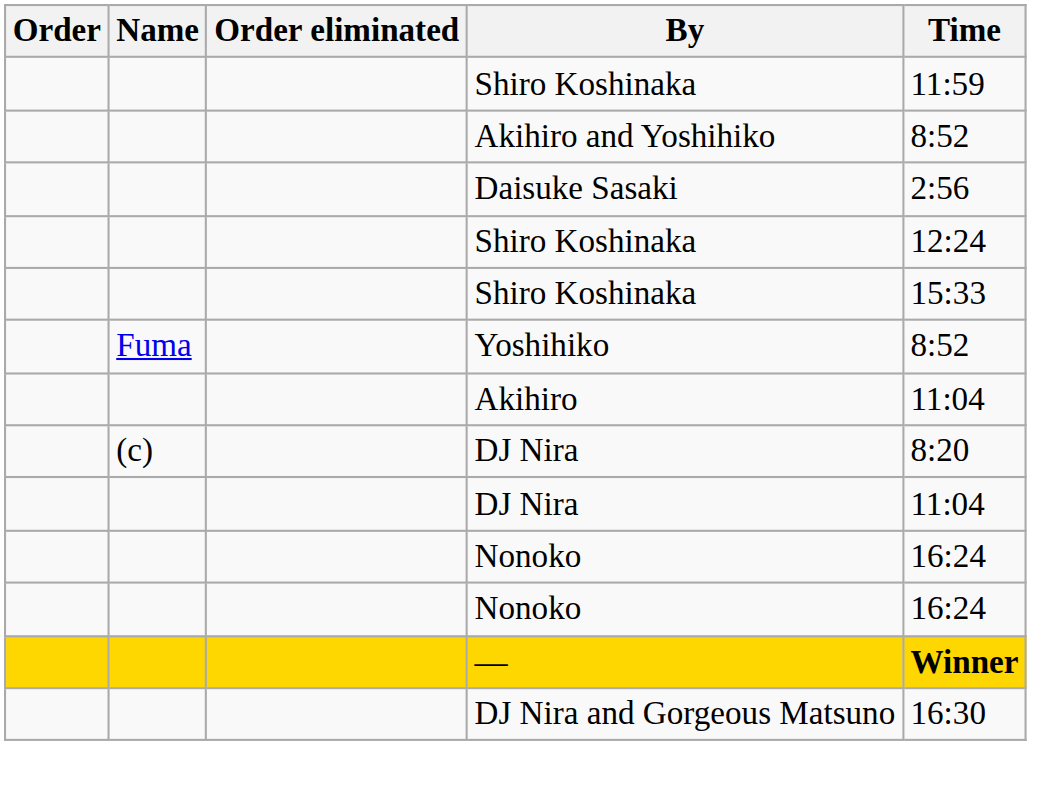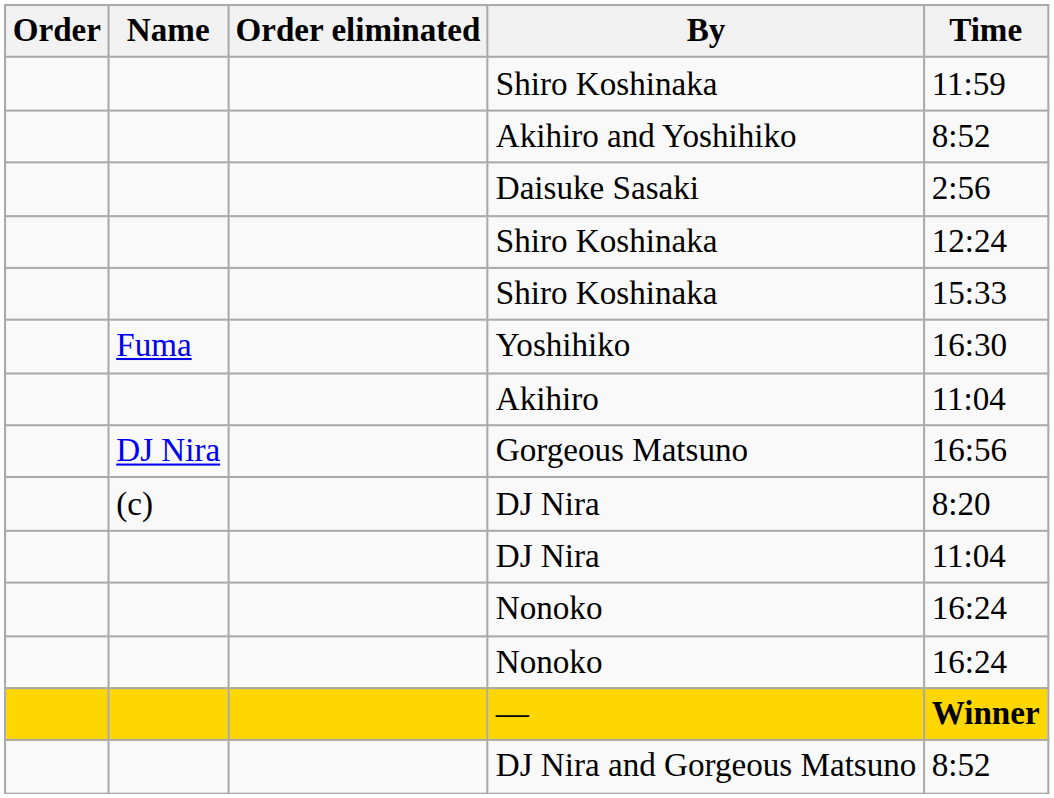Yoshihiko | Time: 8:52 -> 16:30
+ row: DJ Nira | Gorgeous Matsuno | 16:56
DJ Nira and Gorgeous Matsuno | Time: 16:30 -> 8:52
